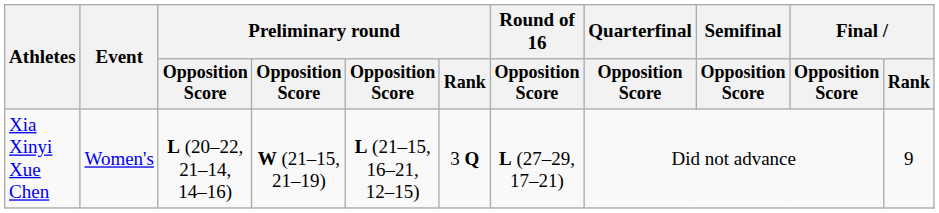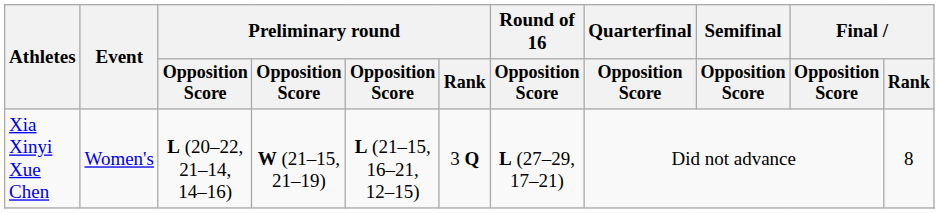Xia Xinyi Xue Chen | Final / Rank: 9 -> 8
